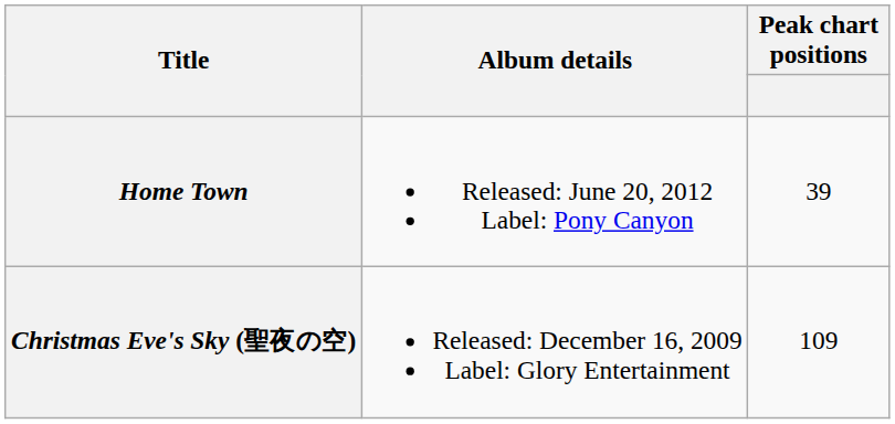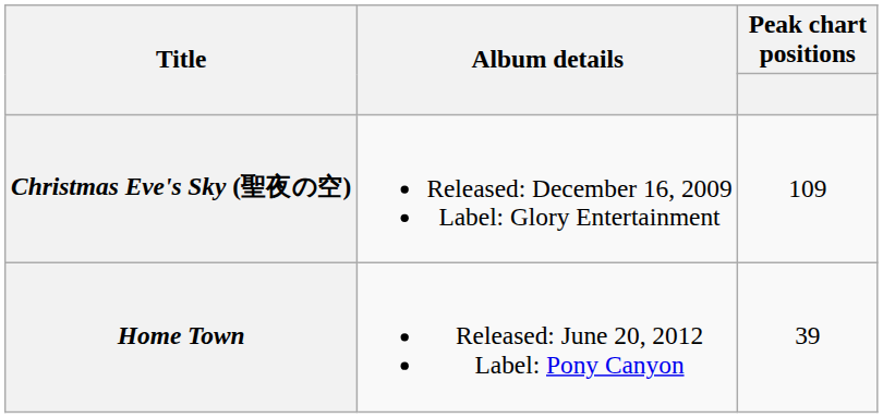rows swapped: Christmas Eve's Sky (聖夜の空) <-> Home Town
